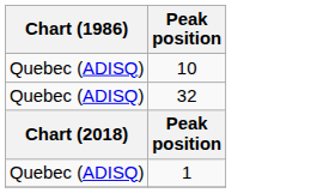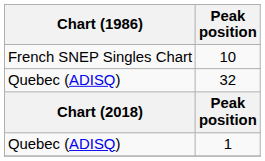10 | Chart (1986): Quebec (ADISQ) -> French SNEP Singles Chart
